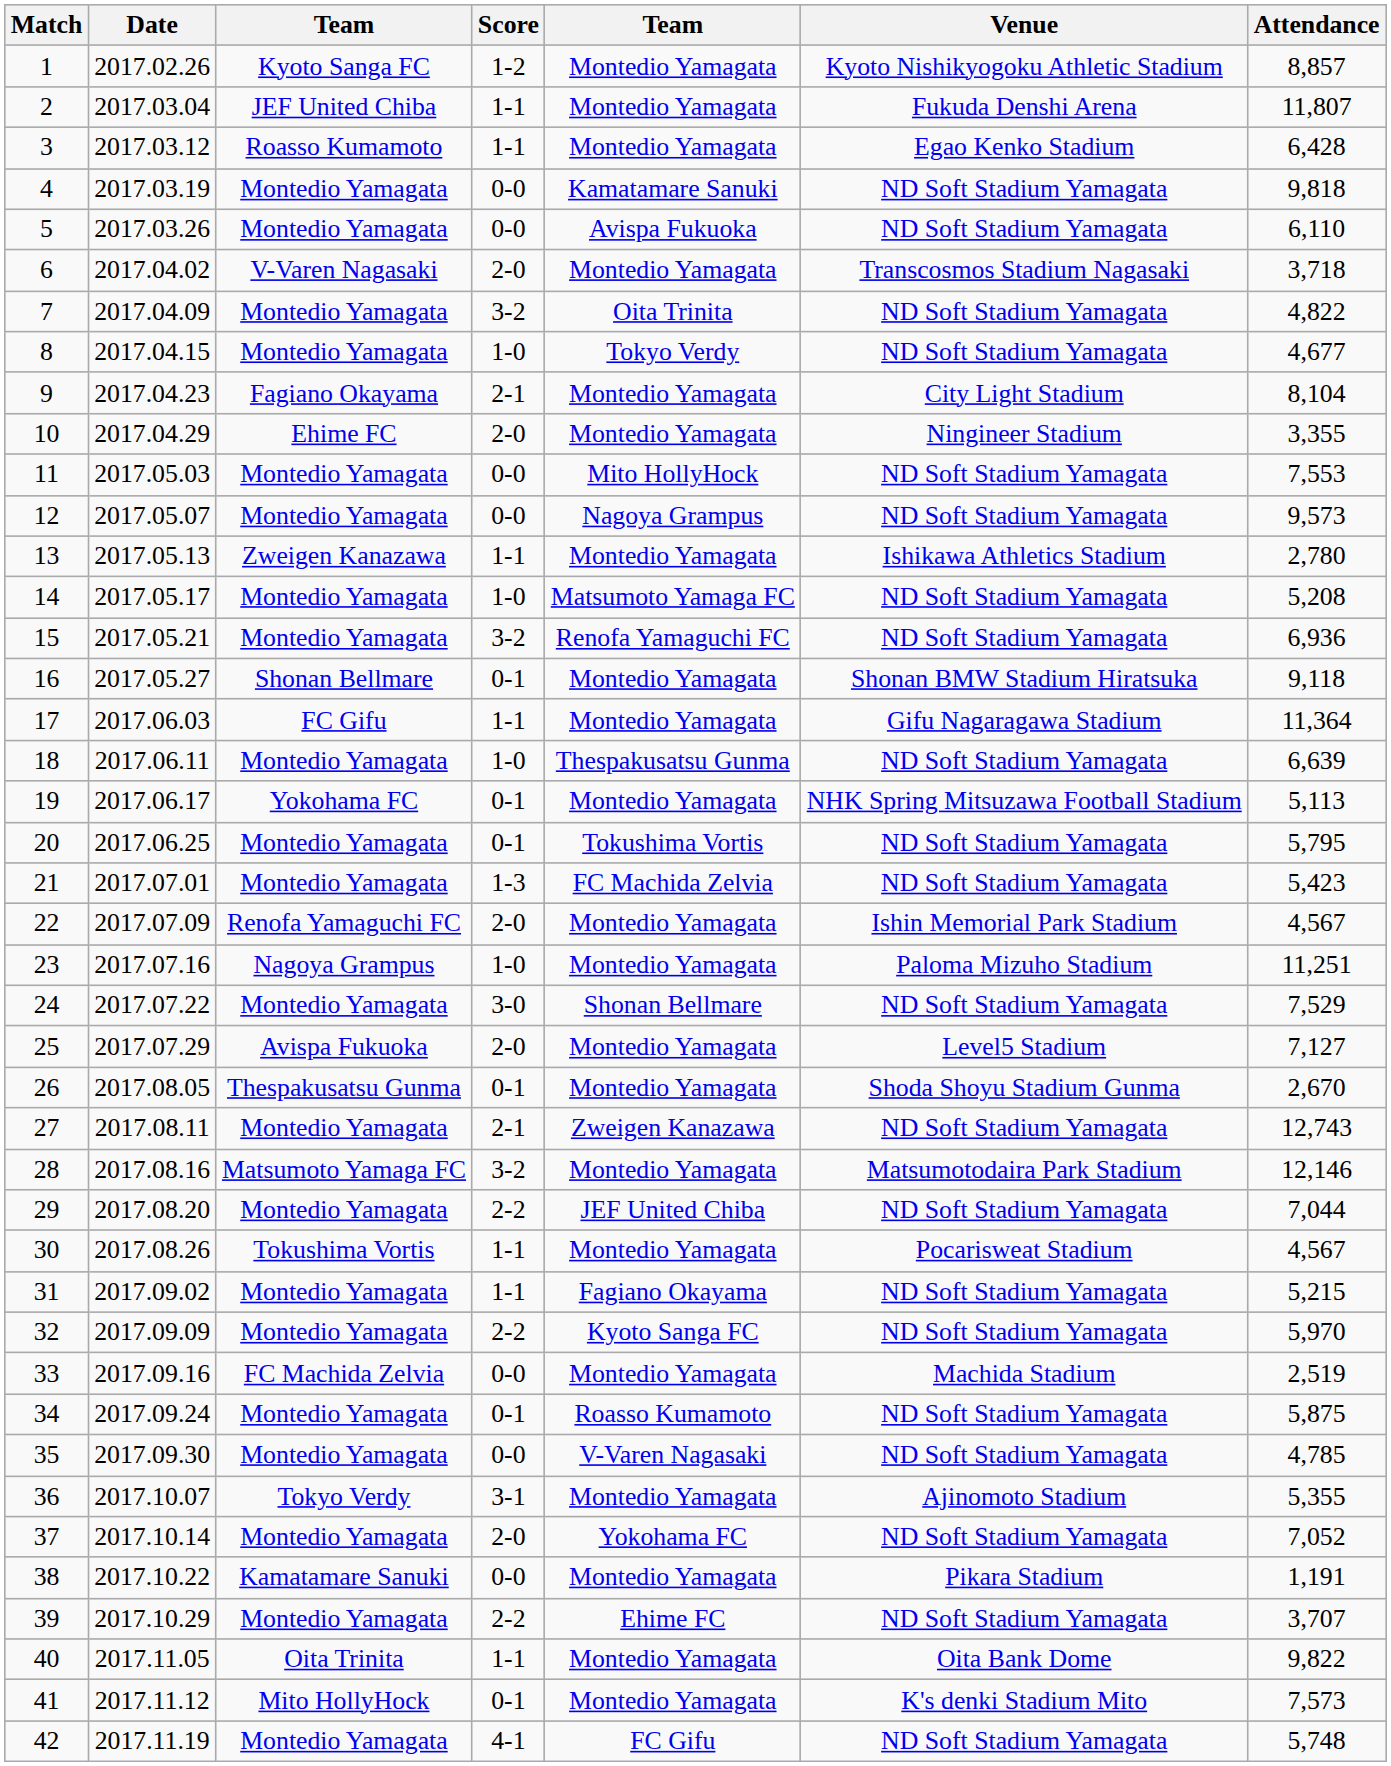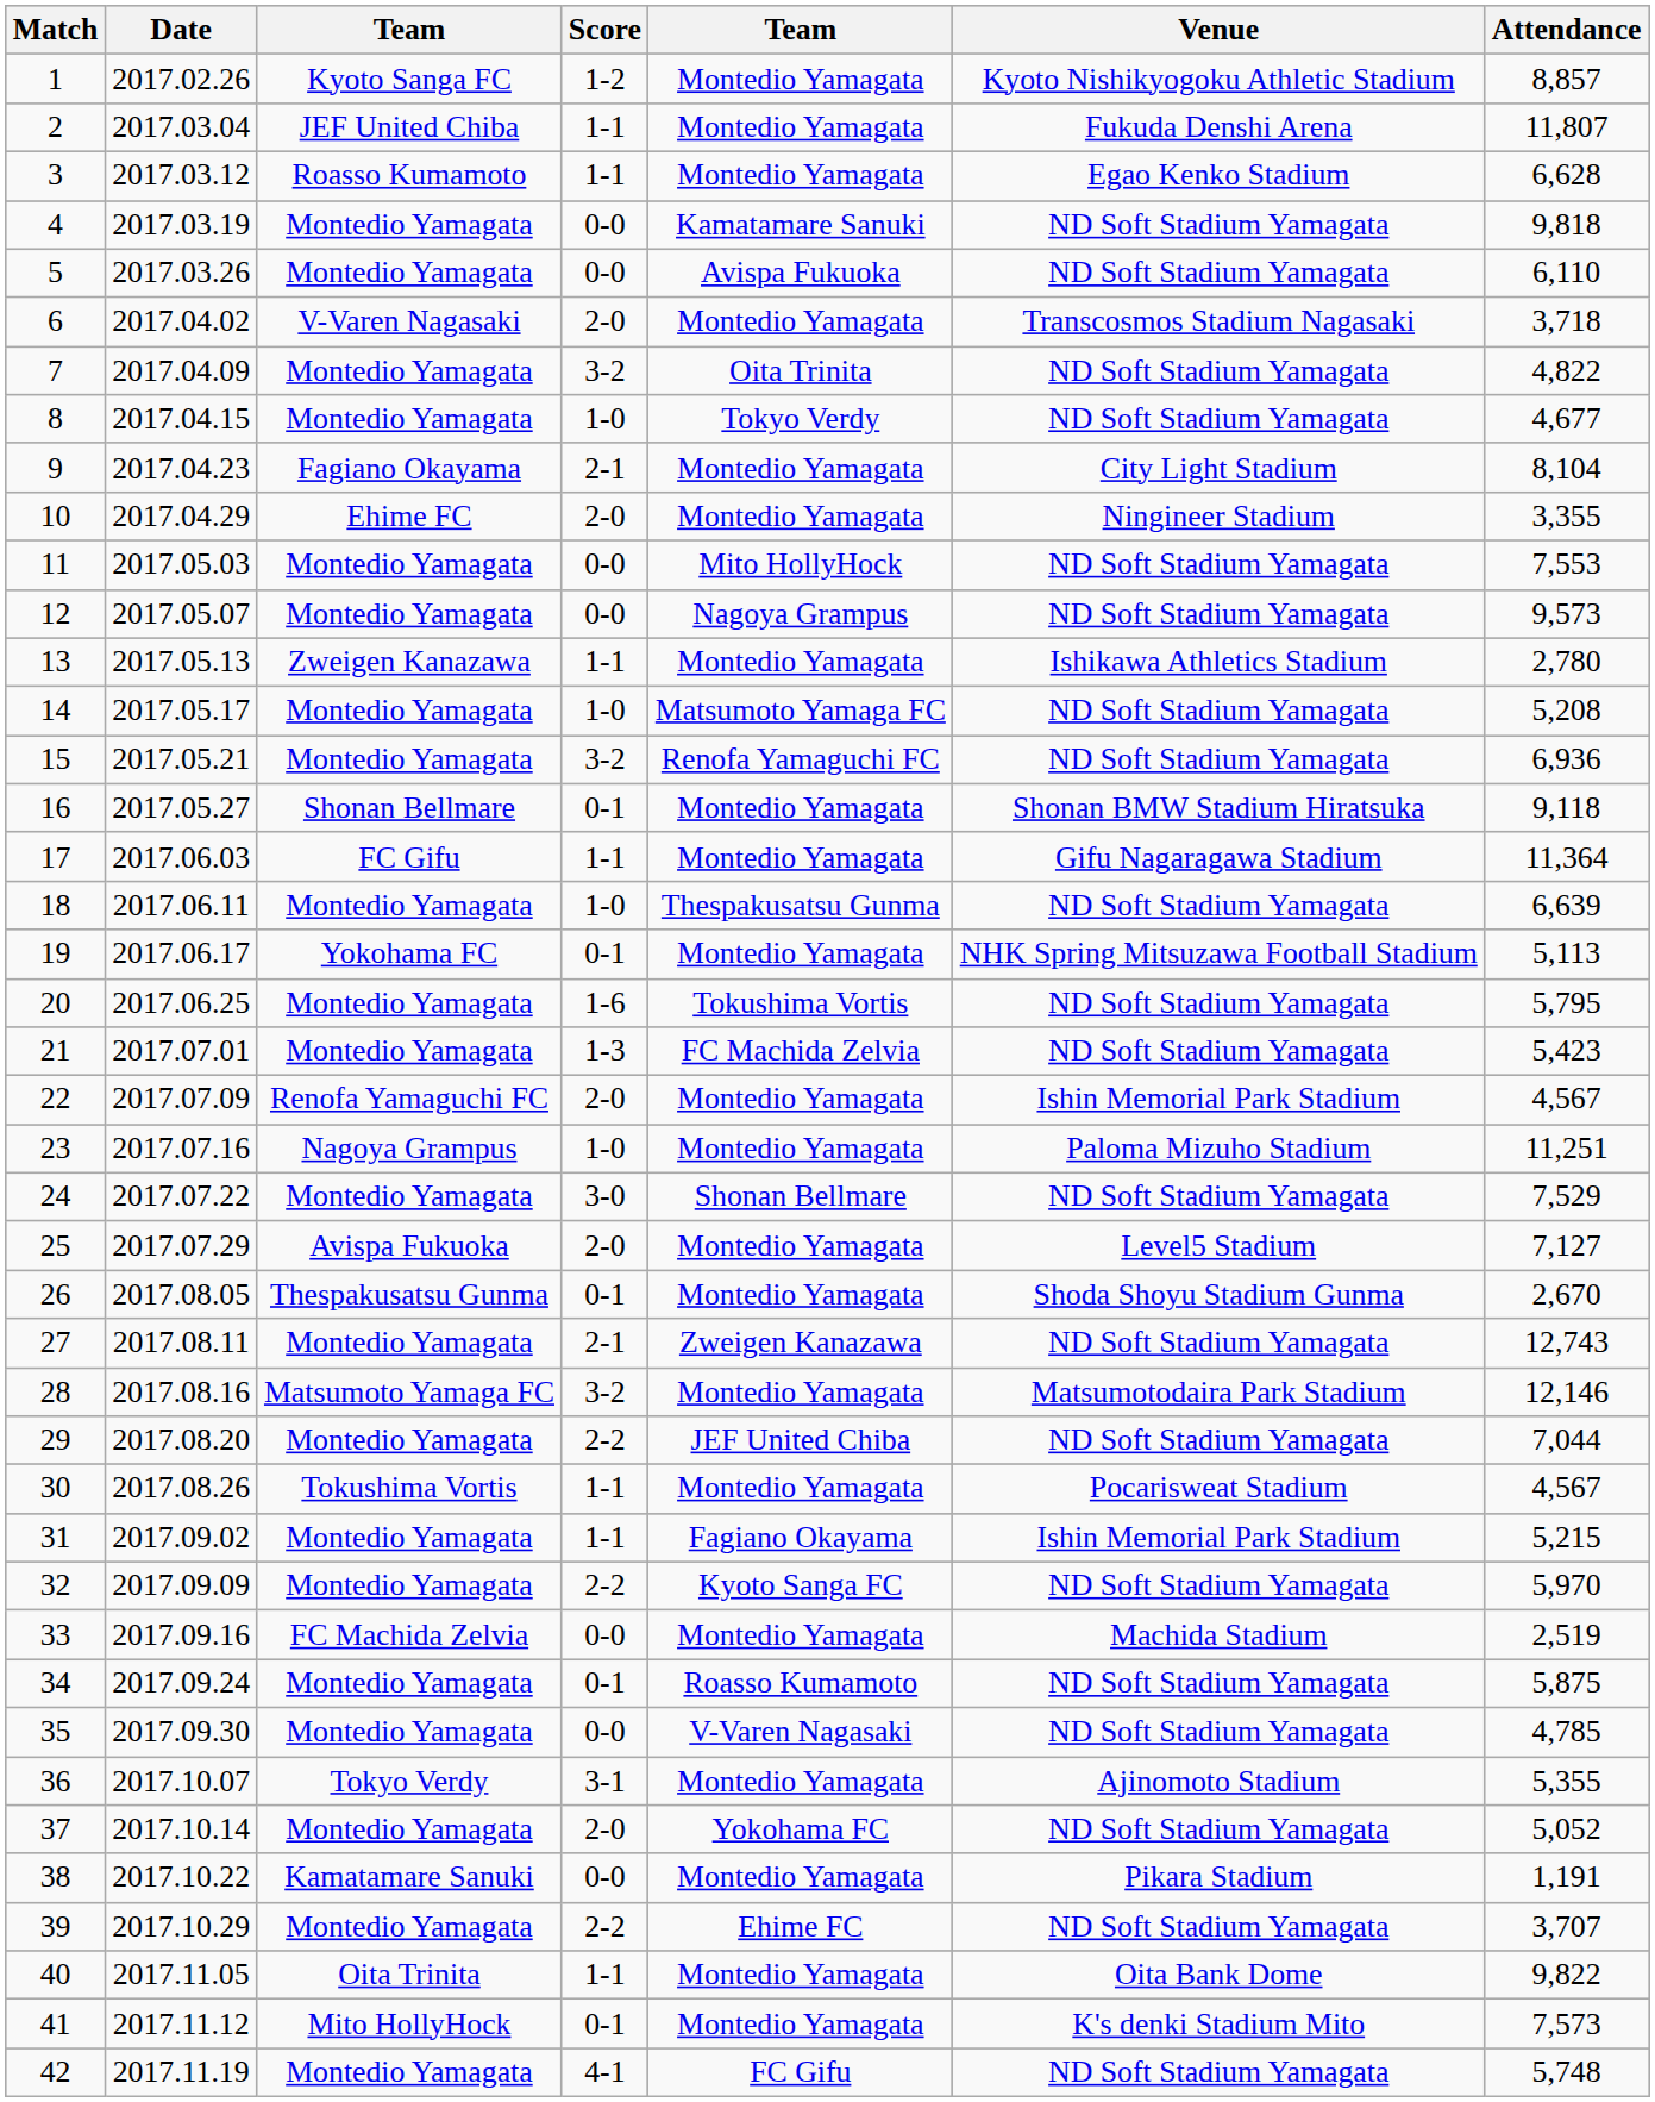3 | Attendance: 6,428 -> 6,628
20 | Score: 0-1 -> 1-6
31 | Venue: ND Soft Stadium Yamagata -> Ishin Memorial Park Stadium
37 | Attendance: 7,052 -> 5,052
